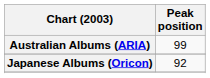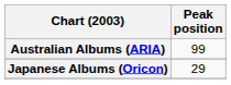Japanese Albums (Oricon) | Peak position: 92 -> 29
